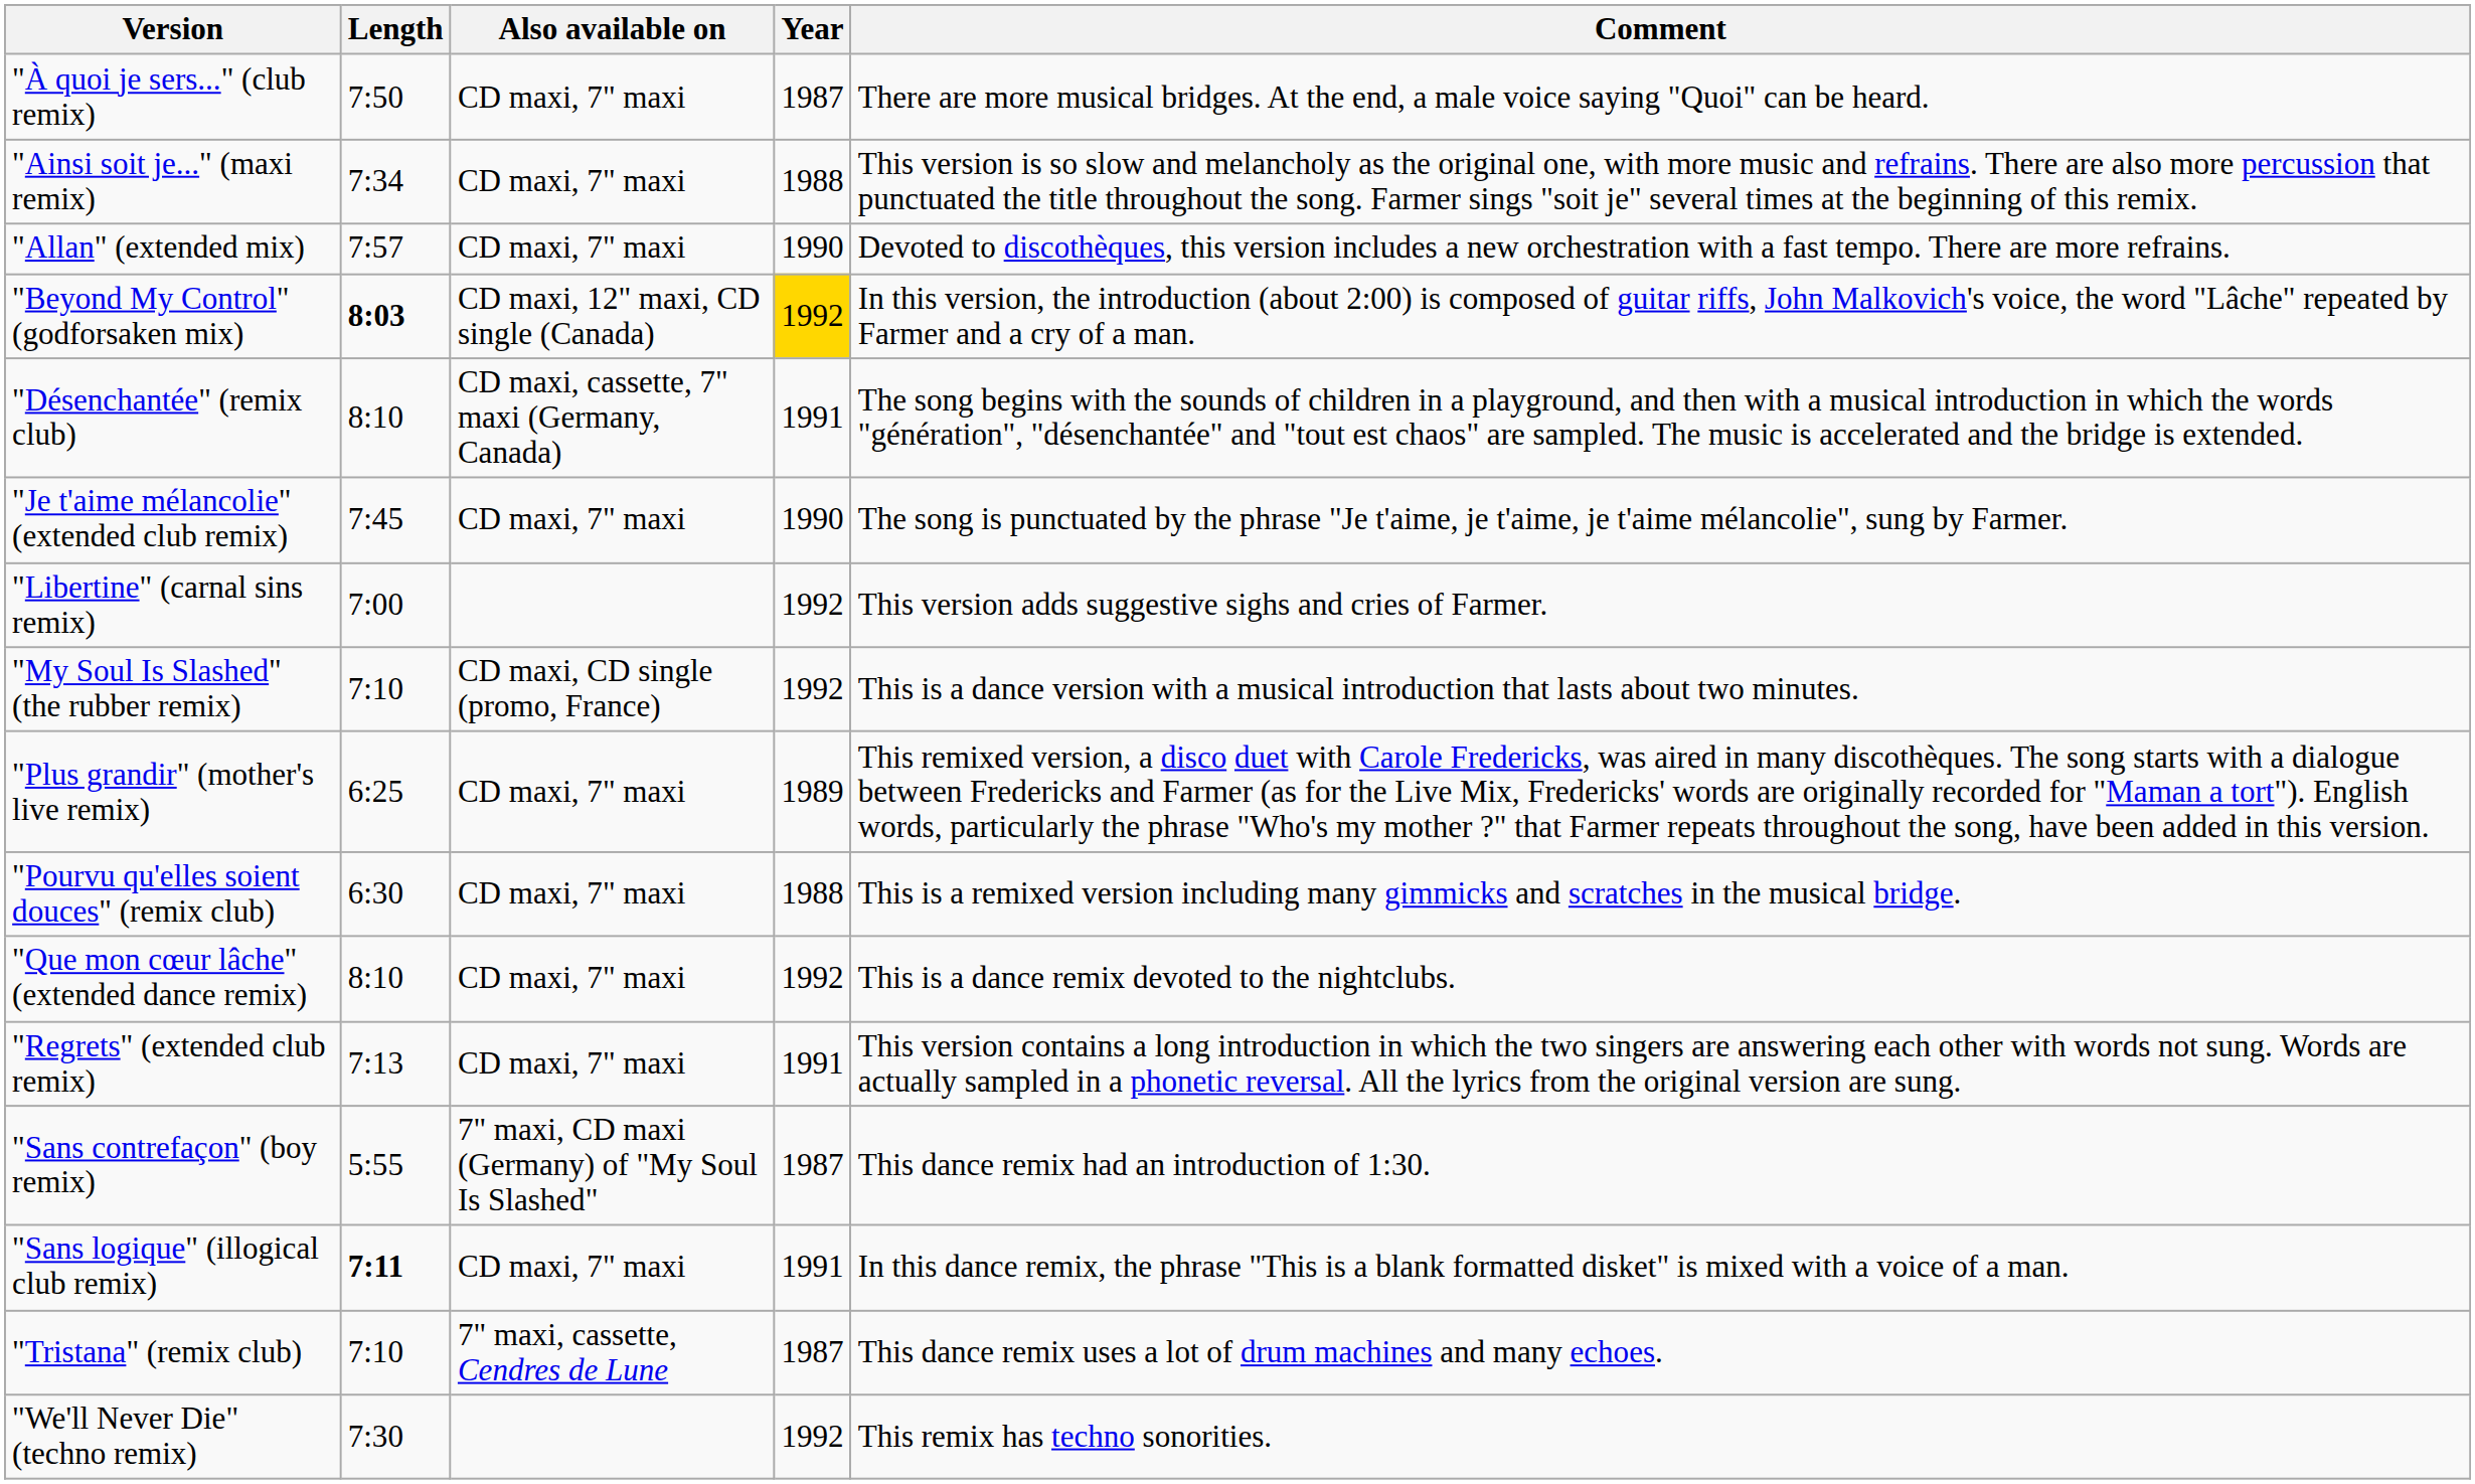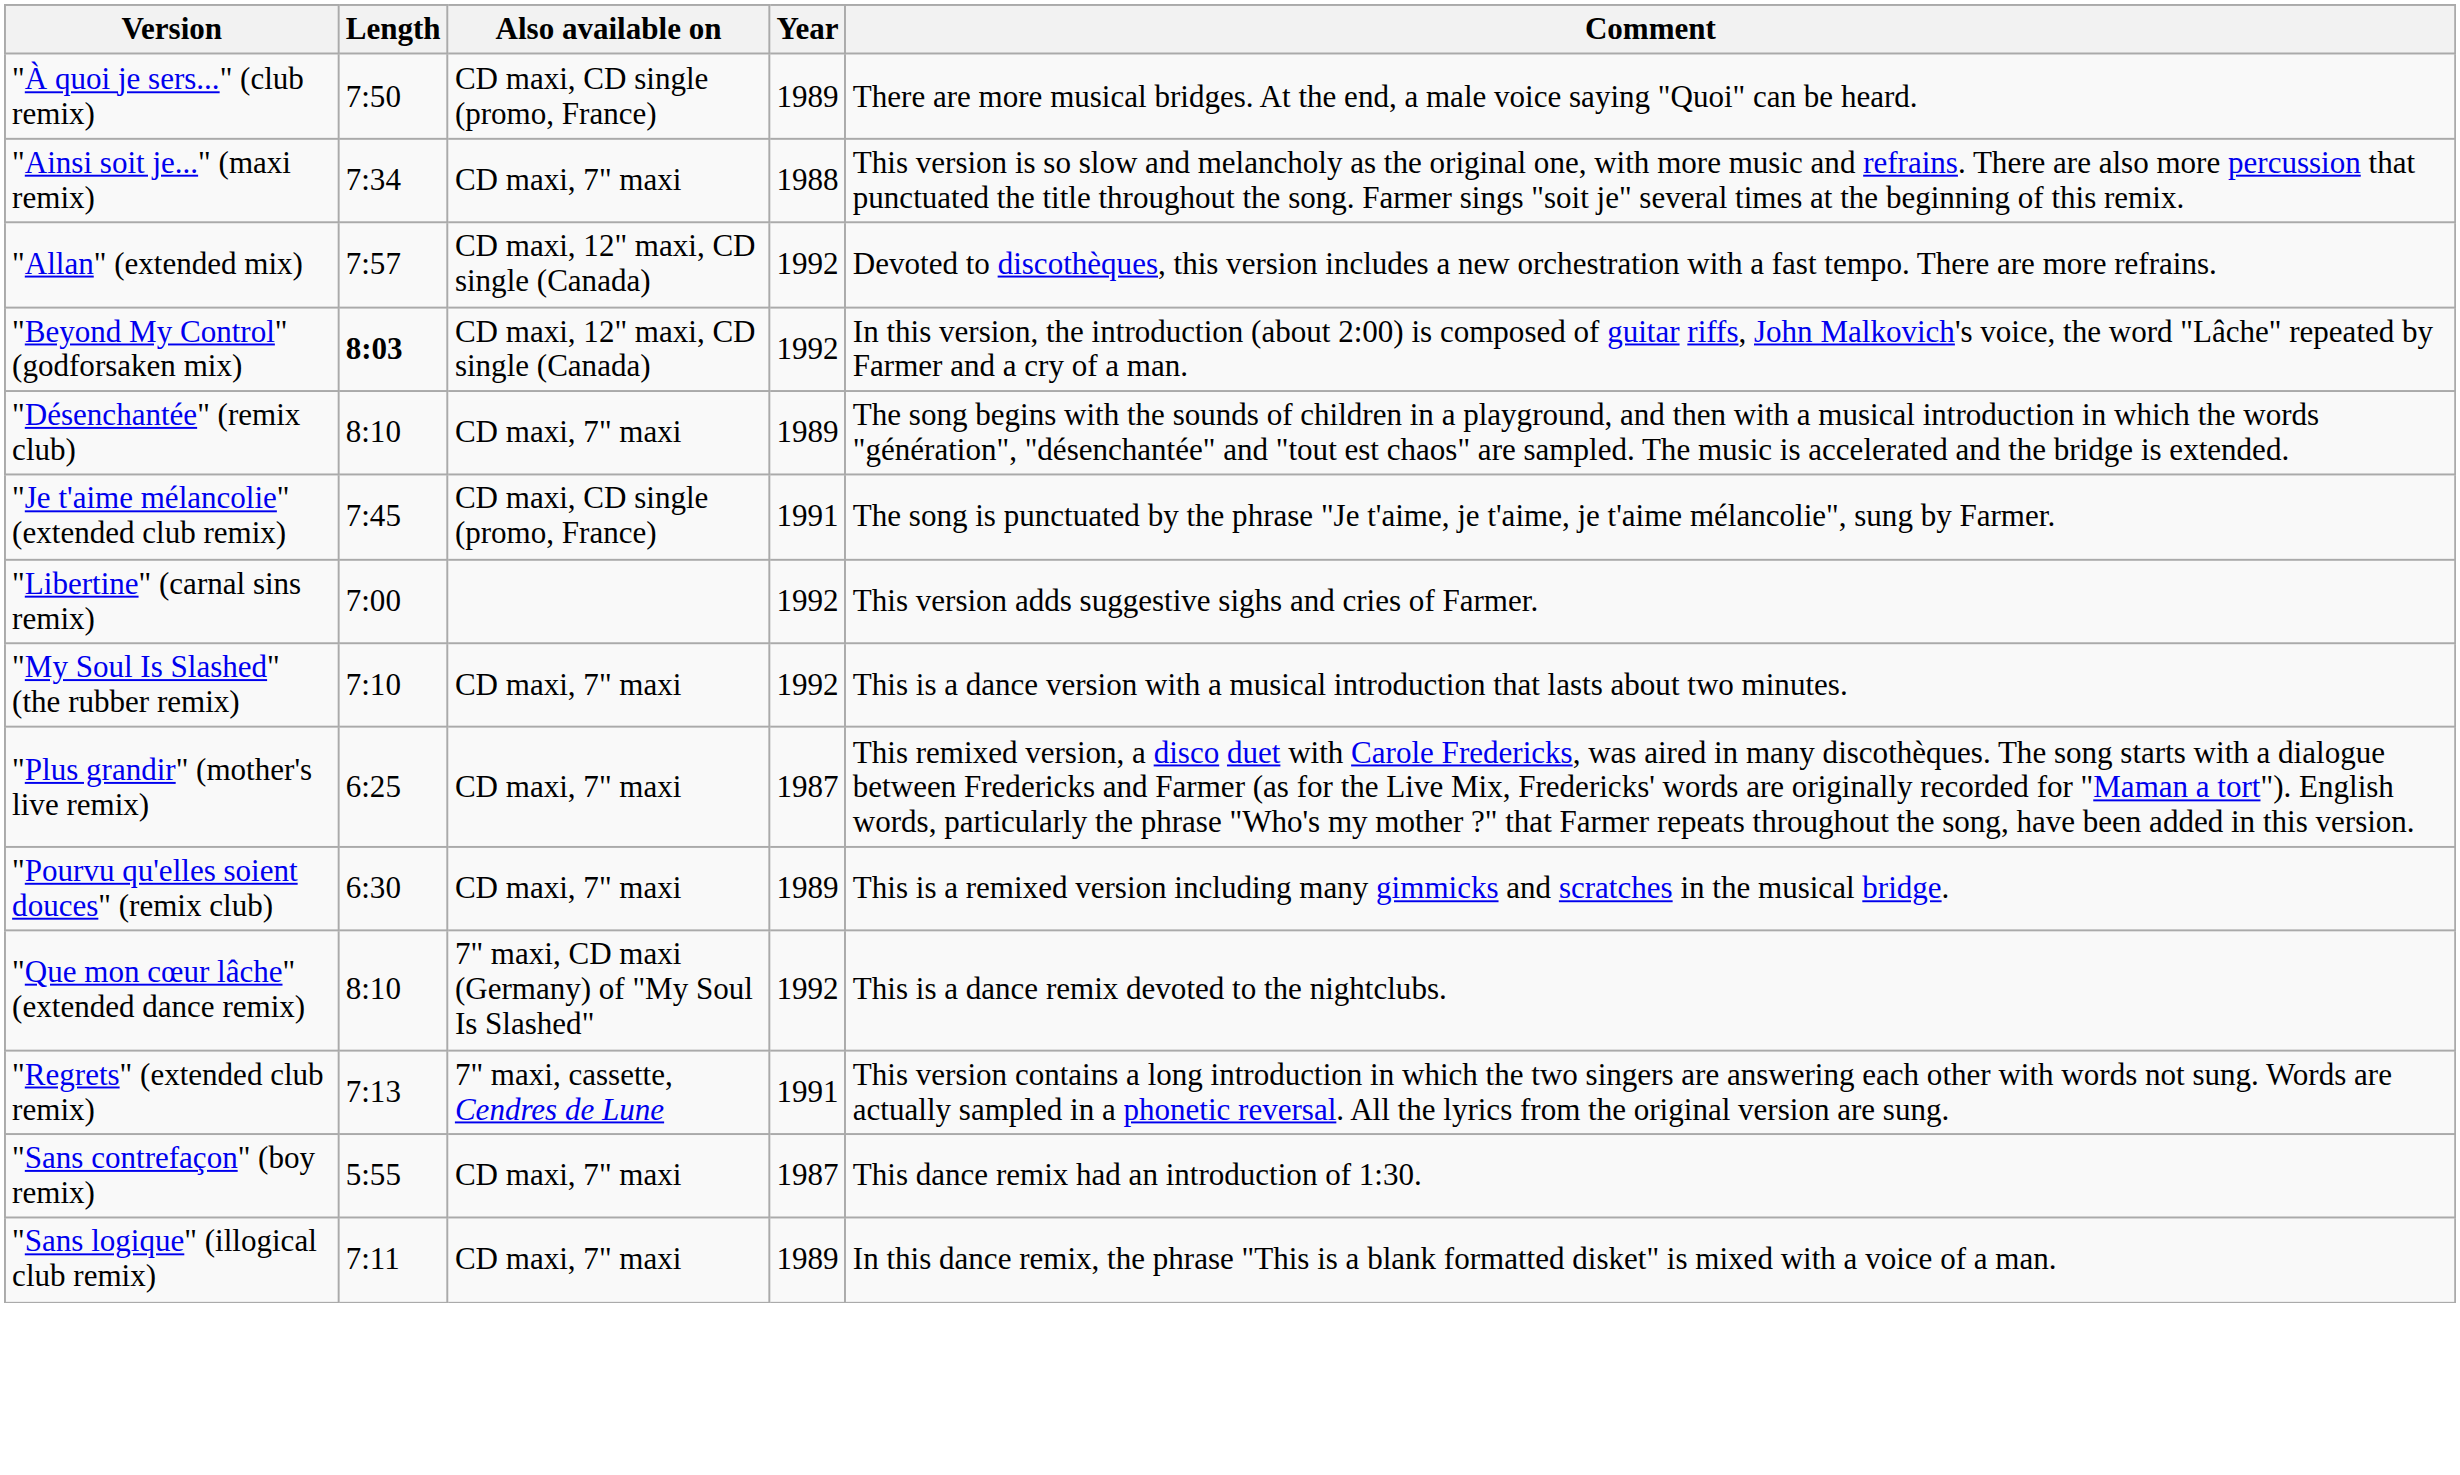"À quoi je sers..." (club remix) | Also available on: CD maxi, 7" maxi -> CD maxi, CD single (promo, France)
"À quoi je sers..." (club remix) | Year: 1987 -> 1989
"Allan" (extended mix) | Also available on: CD maxi, 7" maxi -> CD maxi, 12" maxi, CD single (Canada)
"Allan" (extended mix) | Year: 1990 -> 1992
"Beyond My Control" (godforsaken mix) | Year: gold background -> no background
"Désenchantée" (remix club) | Also available on: CD maxi, cassette, 7" maxi (Germany, Canada) -> CD maxi, 7" maxi
"Désenchantée" (remix club) | Year: 1991 -> 1989
"Je t'aime mélancolie" (extended club remix) | Also available on: CD maxi, 7" maxi -> CD maxi, CD single (promo, France)
"Je t'aime mélancolie" (extended club remix) | Year: 1990 -> 1991
"My Soul Is Slashed" (the rubber remix) | Also available on: CD maxi, CD single (promo, France) -> CD maxi, 7" maxi
"Plus grandir" (mother's live remix) | Year: 1989 -> 1987
"Pourvu qu'elles soient douces" (remix club) | Year: 1988 -> 1989
"Que mon cœur lâche" (extended dance remix) | Also available on: CD maxi, 7" maxi -> 7" maxi, CD maxi (Germany) of "My Soul Is Slashed"
"Regrets" (extended club remix) | Also available on: CD maxi, 7" maxi -> 7" maxi, cassette, Cendres de Lune
"Sans contrefaçon" (boy remix) | Also available on: 7" maxi, CD maxi (Germany) of "My Soul Is Slashed" -> CD maxi, 7" maxi
"Sans logique" (illogical club remix) | Length: bold -> normal
"Sans logique" (illogical club remix) | Year: 1991 -> 1989
- row: "Tristana" (remix club) | 7:10 | 7" maxi, cassette, Cendres de Lune | 1987 | This dance remix uses a lot of drum machines and many echoes.
- row: "We'll Never Die" (techno remix) | 7:30 | 1992 | This remix has techno sonorities.
